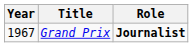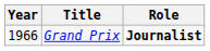Grand Prix | Year: 1967 -> 1966
